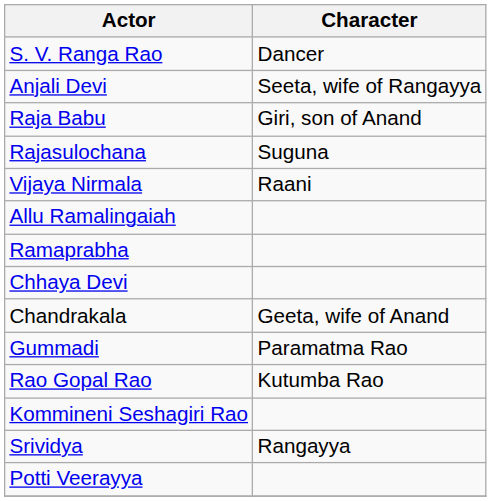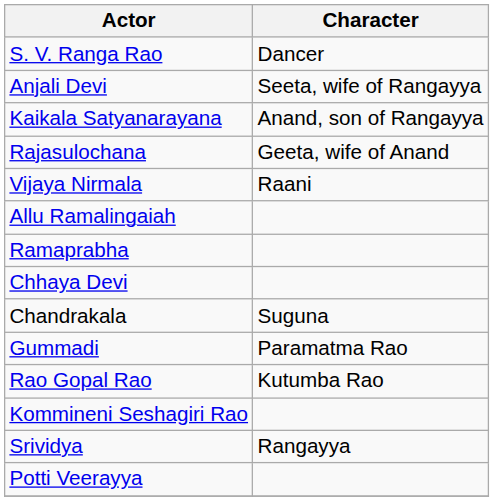- row: Raja Babu | Giri, son of Anand
+ row: Kaikala Satyanarayana | Anand, son of Rangayya
Rajasulochana | Character: Suguna -> Geeta, wife of Anand
Chandrakala | Character: Geeta, wife of Anand -> Suguna
